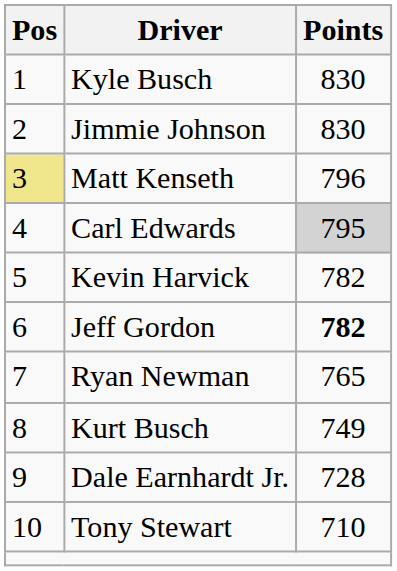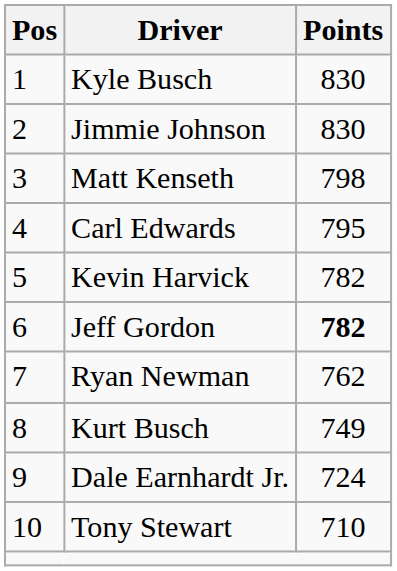Matt Kenseth | Pos: khaki background -> no background
Matt Kenseth | Points: 796 -> 798
Carl Edwards | Points: lightgrey background -> no background
Ryan Newman | Points: 765 -> 762
Dale Earnhardt Jr. | Points: 728 -> 724
